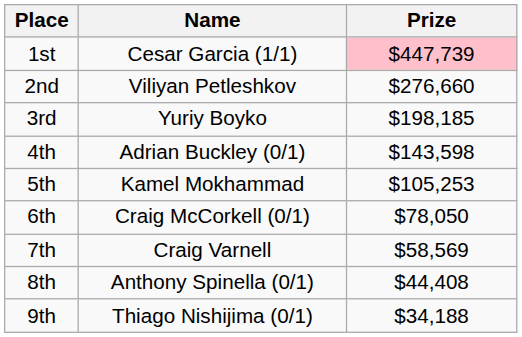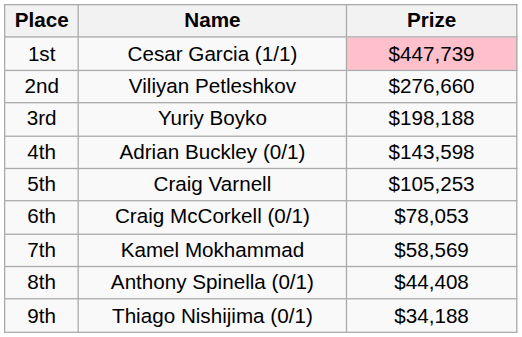3rd | Prize: $198,185 -> $198,188
5th | Name: Kamel Mokhammad -> Craig Varnell
6th | Prize: $78,050 -> $78,053
7th | Name: Craig Varnell -> Kamel Mokhammad
